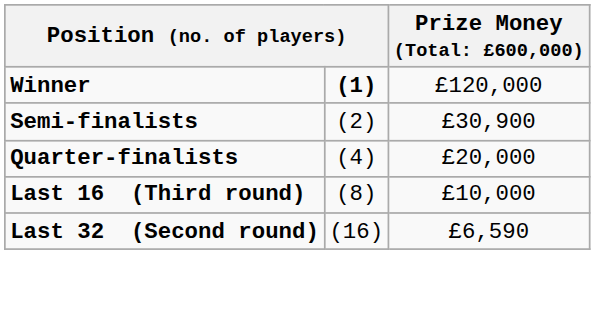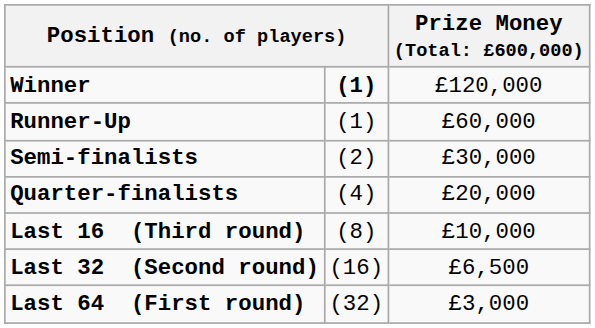+ row: Runner-Up | (1) | £60,000
Semi-finalists | column 3: £30,900 -> £30,000
Last 32 (Second round) | column 3: £6,590 -> £6,500
+ row: Last 64 (First round) | (32) | £3,000
